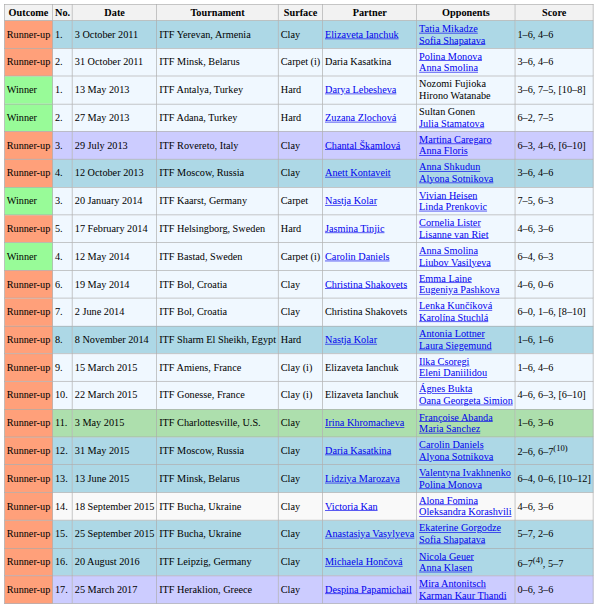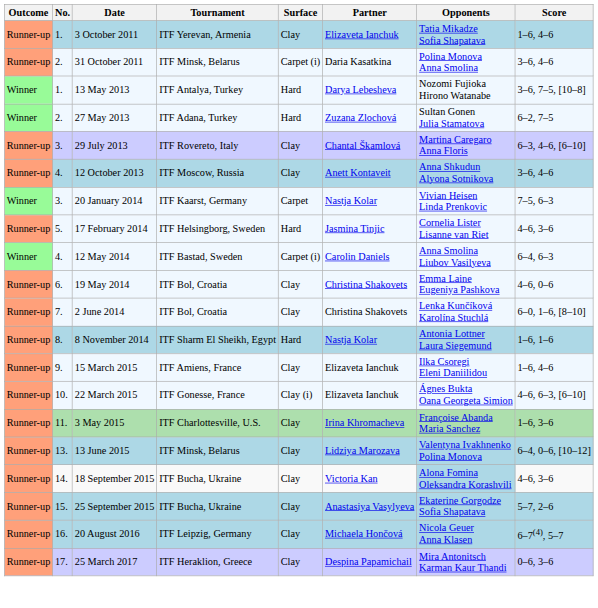15 March 2015 | Surface: Clay (i) -> Clay
- row: Runner-up | 12. | 31 May 2015 | ITF Moscow, Russia | Clay | Daria Kasatkina | Carolin Daniels Alyona Sotnikova | 2–6, 6–7(10)
18 September 2015 | Opponents: no background -> lightblue background
